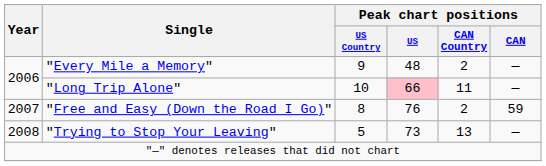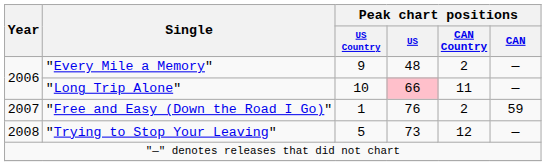"Free and Easy (Down the Road I Go)" | Peak chart positions / US Country: 8 -> 1
"Trying to Stop Your Leaving" | Peak chart positions / CAN Country: 13 -> 12
